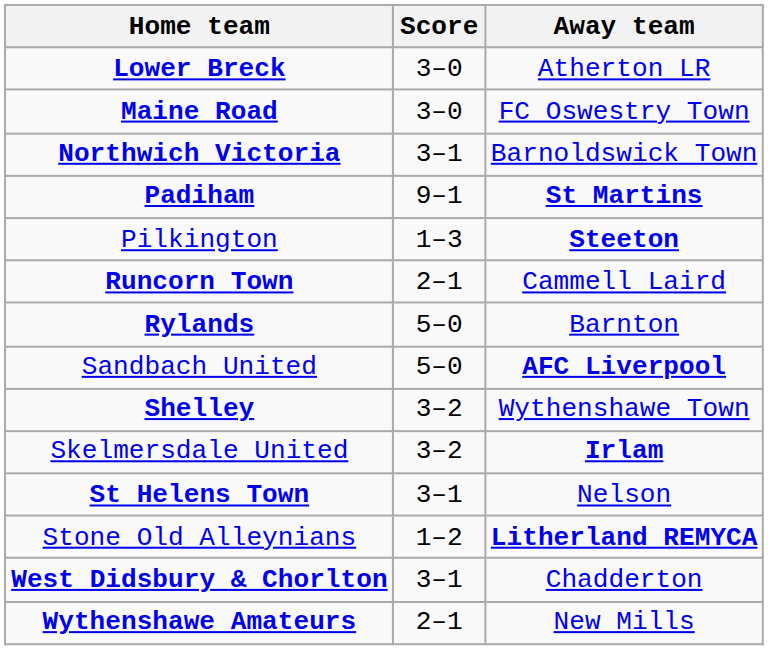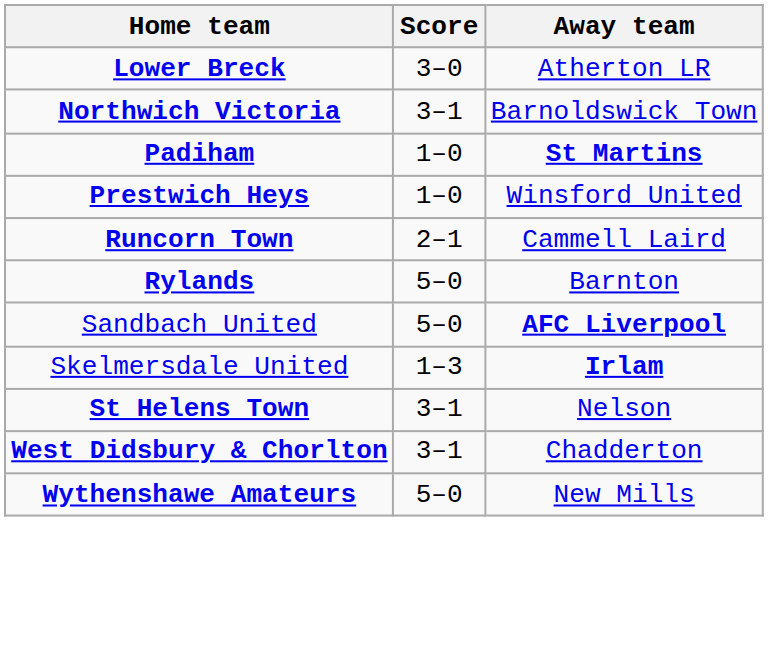- row: Maine Road | 3–0 | FC Oswestry Town
Padiham | Score: 9–1 -> 1–0
- row: Pilkington | 1–3 | Steeton
+ row: Prestwich Heys | 1–0 | Winsford United
- row: Shelley | 3–2 | Wythenshawe Town
Skelmersdale United | Score: 3–2 -> 1–3
- row: Stone Old Alleynians | 1–2 | Litherland REMYCA
Wythenshawe Amateurs | Score: 2–1 -> 5–0
